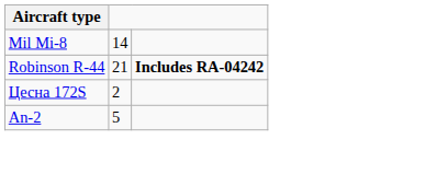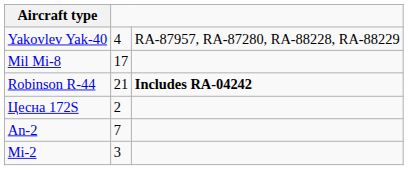+ row: Yakovlev Yak-40 | 4 | RA-87957, RA-87280, RA-88228, RA-88229
Mil Mi-8 | column 2: 14 -> 17
An-2 | column 2: 5 -> 7
+ row: Mi-2 | 3
